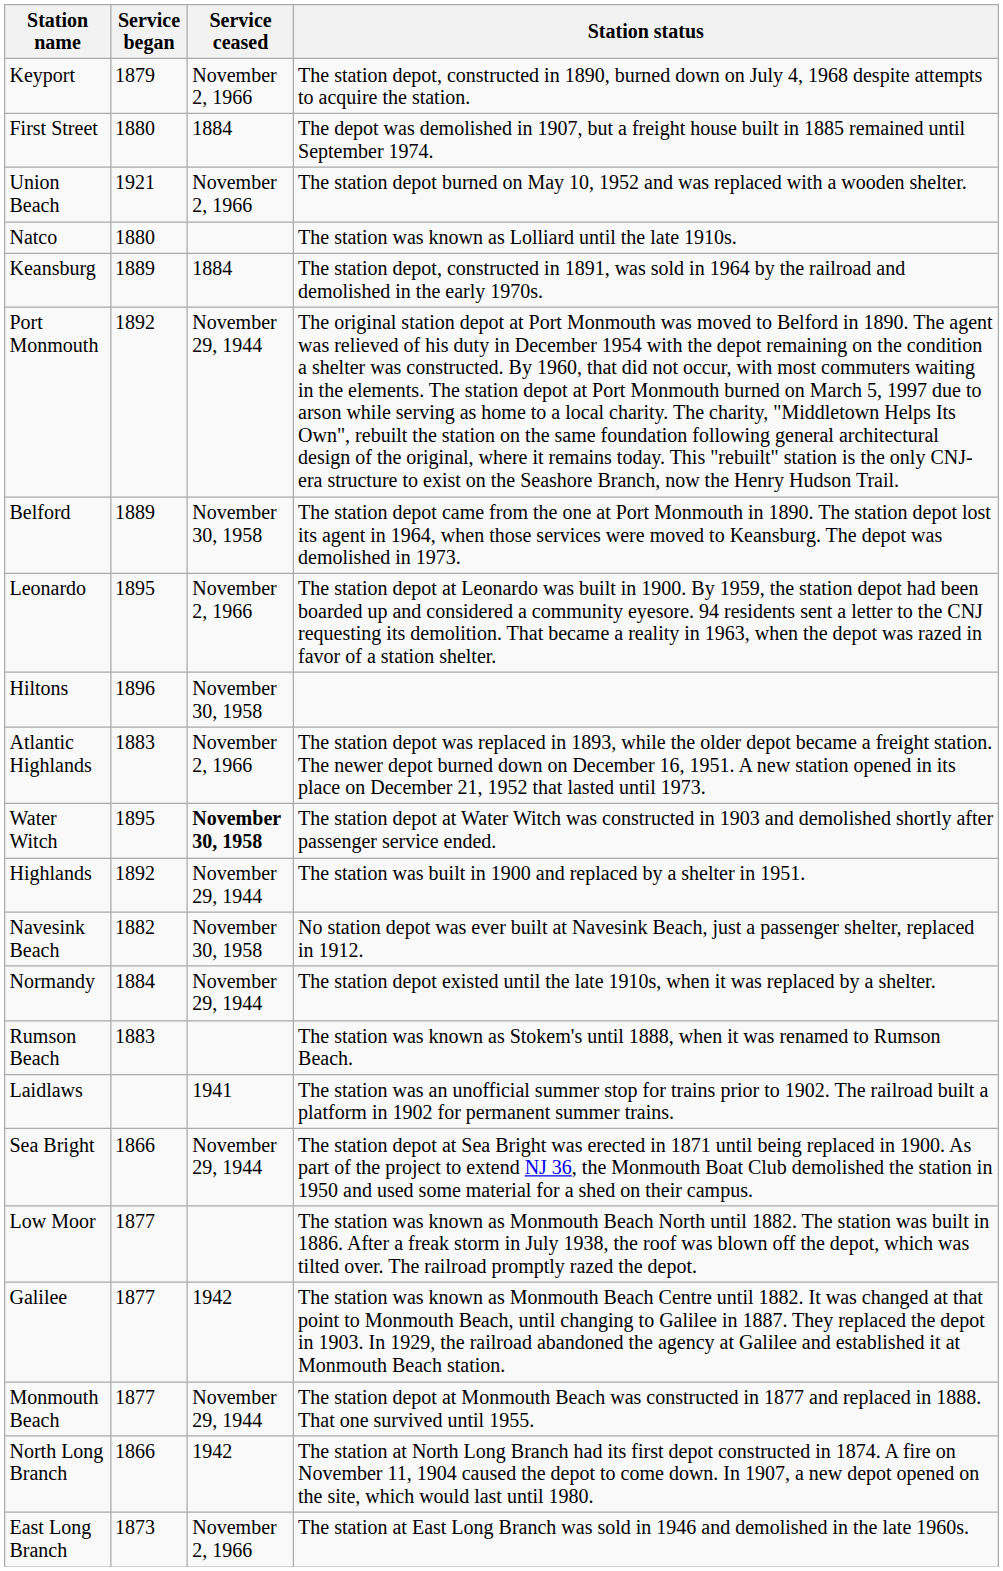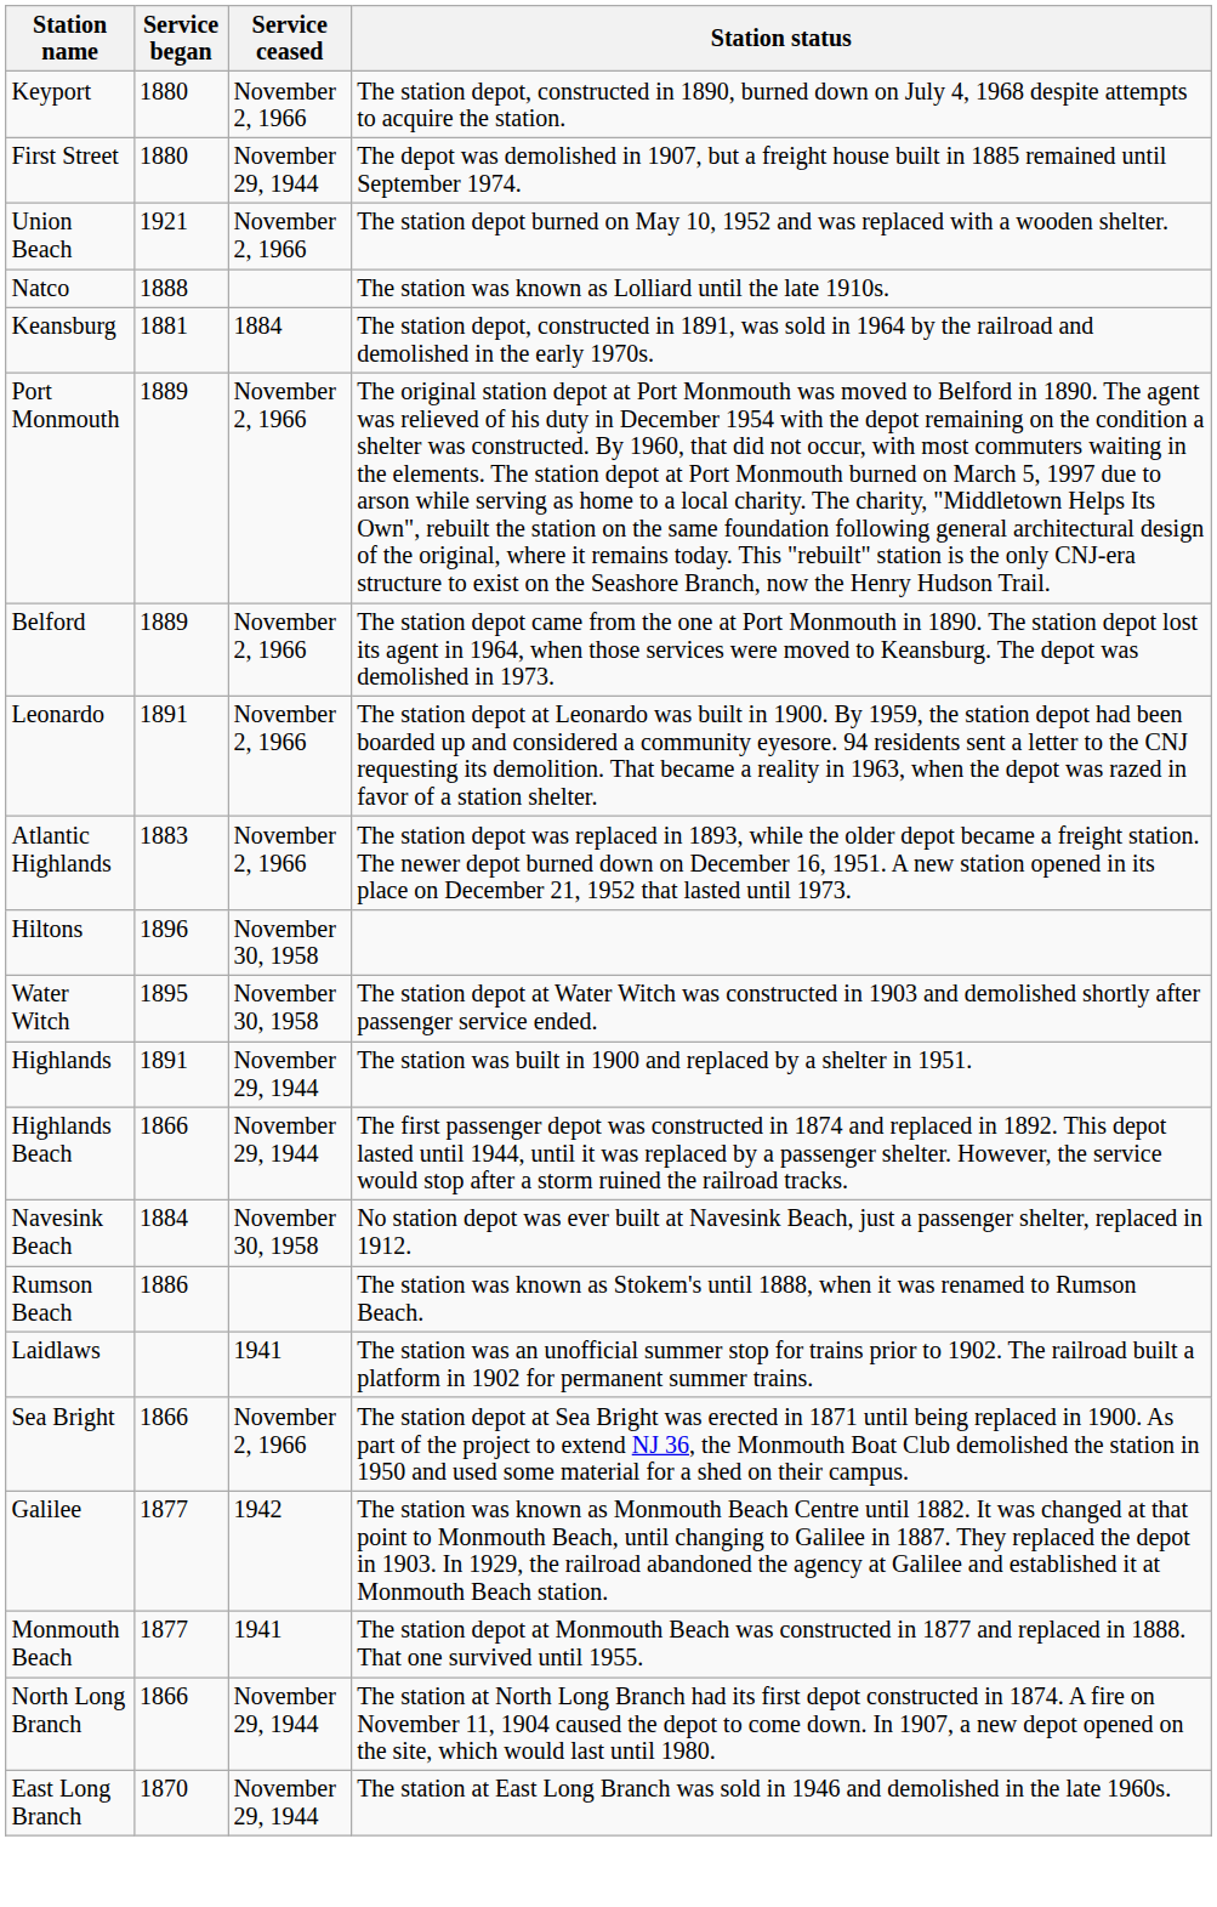Keyport | Service began: 1879 -> 1880
First Street | Service ceased: 1884 -> November 29, 1944
Natco | Service began: 1880 -> 1888
Keansburg | Service began: 1889 -> 1881
Port Monmouth | Service began: 1892 -> 1889
Port Monmouth | Service ceased: November 29, 1944 -> November 2, 1966
Belford | Service ceased: November 30, 1958 -> November 2, 1966
Leonardo | Service began: 1895 -> 1891
rows swapped: Atlantic Highlands <-> Hiltons
Water Witch | Service ceased: bold -> normal
Highlands | Service began: 1892 -> 1891
+ row: Highlands Beach | 1866 | November 29, 1944 | The first passenger depot was constructed in 1874 and replaced in 1892. This depot lasted until 1944, until it was replaced by a passenger shelter. However, the service would stop after a storm ruined the railroad tracks.
Navesink Beach | Service began: 1882 -> 1884
- row: Normandy | 1884 | November 29, 1944 | The station depot existed until the late 1910s, when it was replaced by a shelter.
Rumson Beach | Service began: 1883 -> 1886
Sea Bright | Service ceased: November 29, 1944 -> November 2, 1966
- row: Low Moor | 1877 | The station was known as Monmouth Beach North until 1882. The station was built in 1886. After a freak storm in July 1938, the roof was blown off the depot, which was tilted over. The railroad promptly razed the depot.
Monmouth Beach | Service ceased: November 29, 1944 -> 1941
North Long Branch | Service ceased: 1942 -> November 29, 1944
East Long Branch | Service began: 1873 -> 1870
East Long Branch | Service ceased: November 2, 1966 -> November 29, 1944
